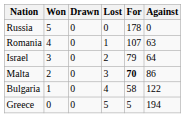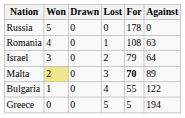Romania | For: 107 -> 108
Malta | Won: no background -> khaki background
Malta | Against: 86 -> 89
Bulgaria | For: 58 -> 55
